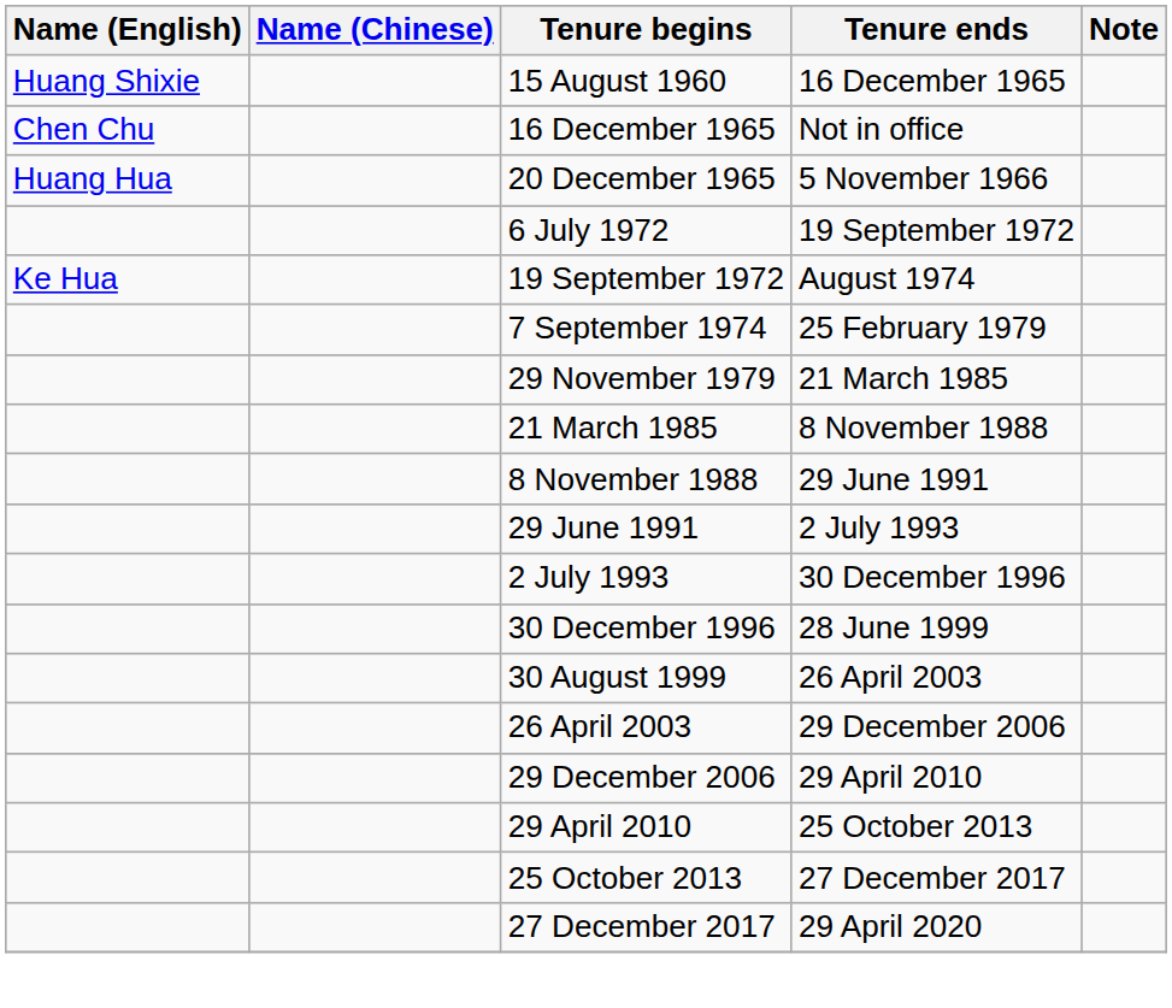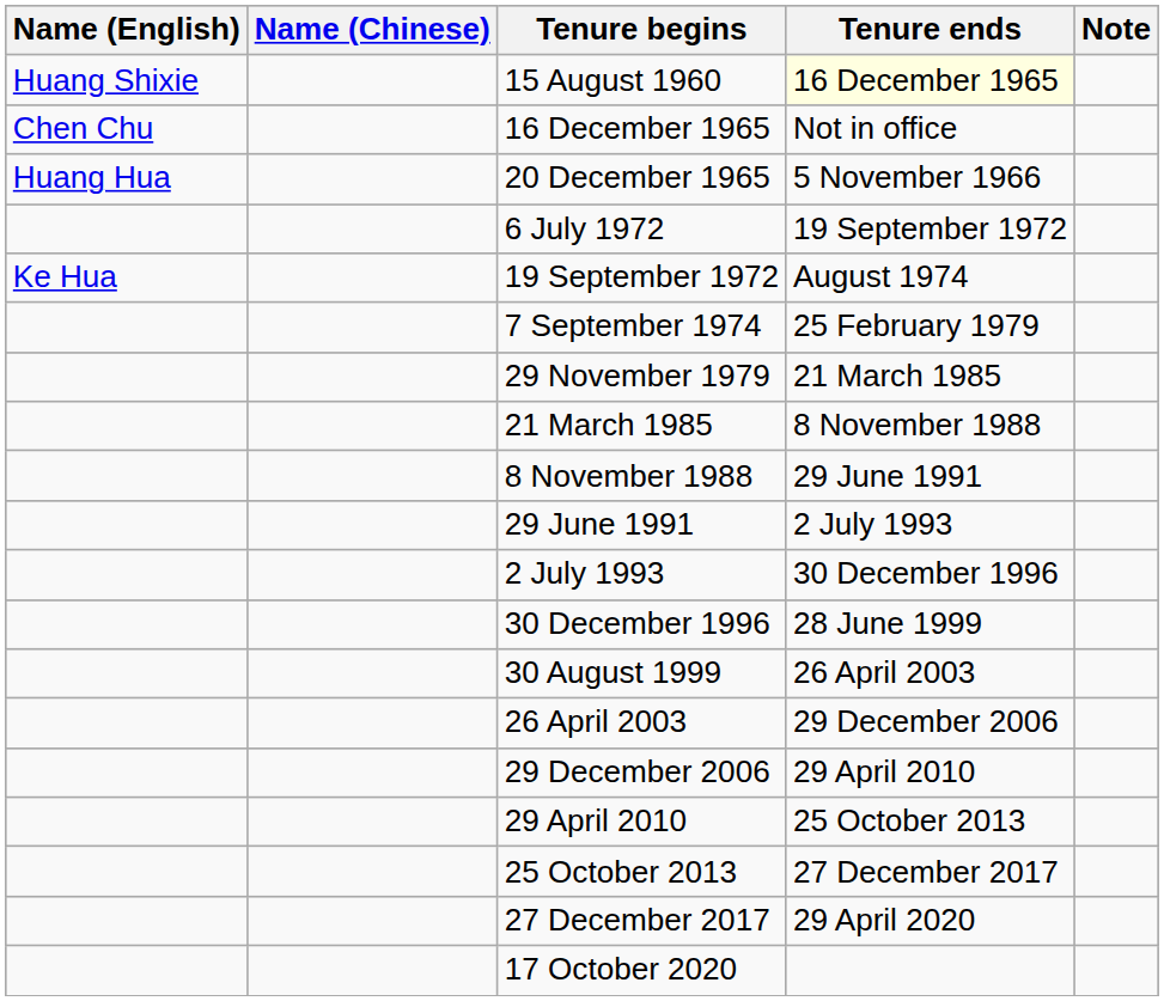15 August 1960 | Tenure ends: no background -> lightyellow background
+ row: 17 October 2020
